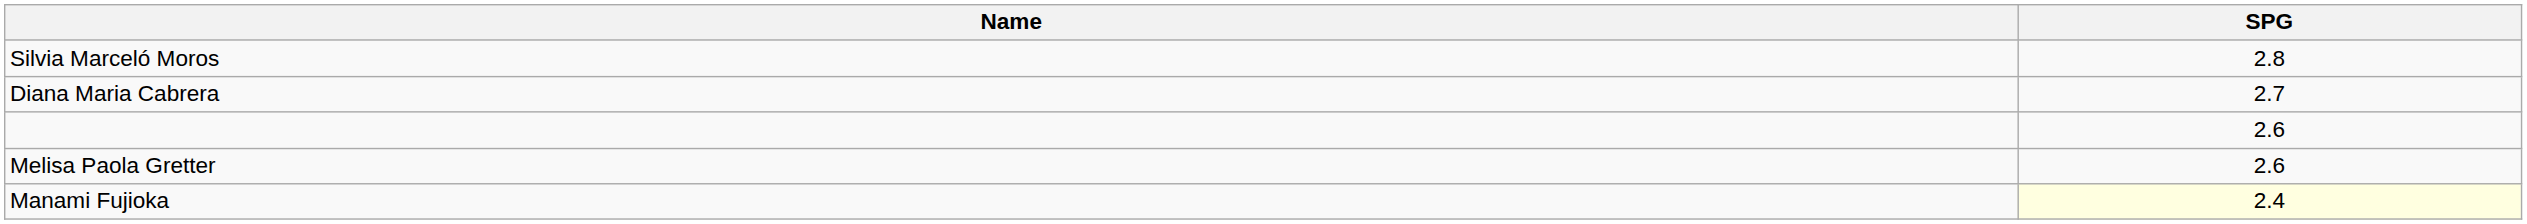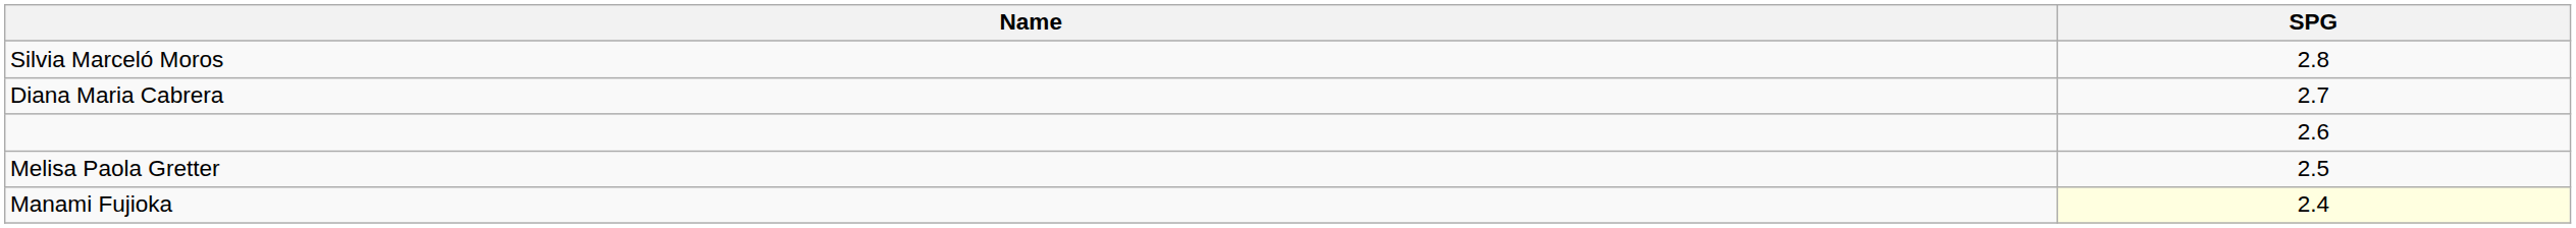Melisa Paola Gretter | SPG: 2.6 -> 2.5
